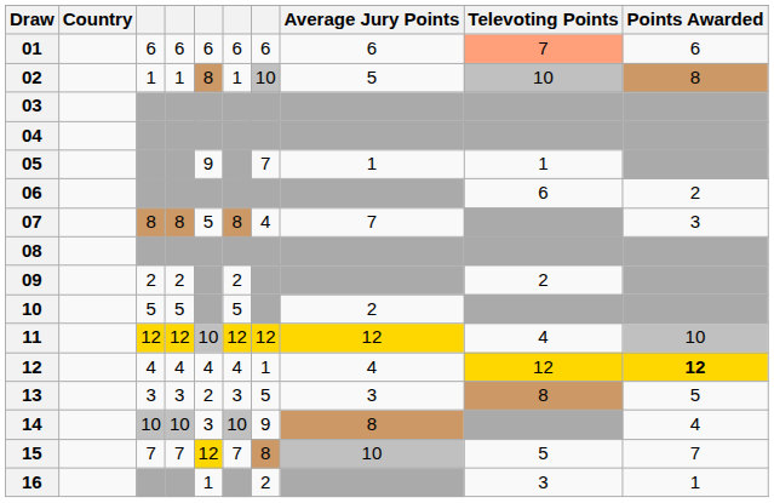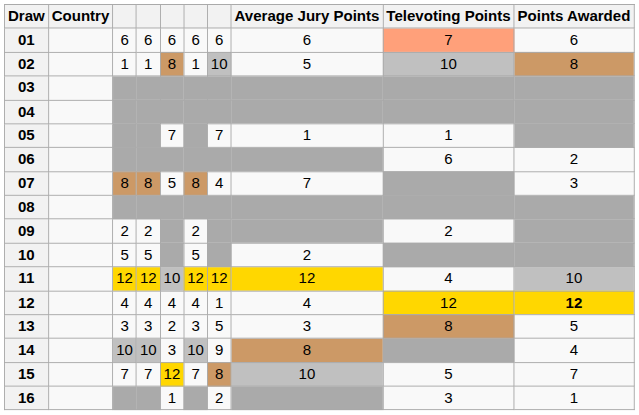05 | column 5: 9 -> 7
